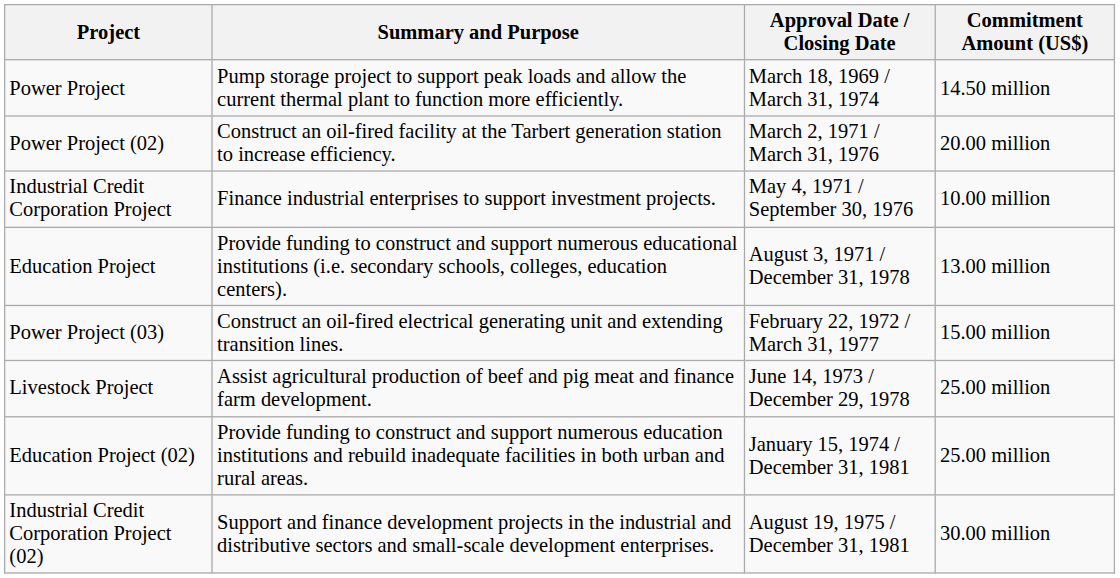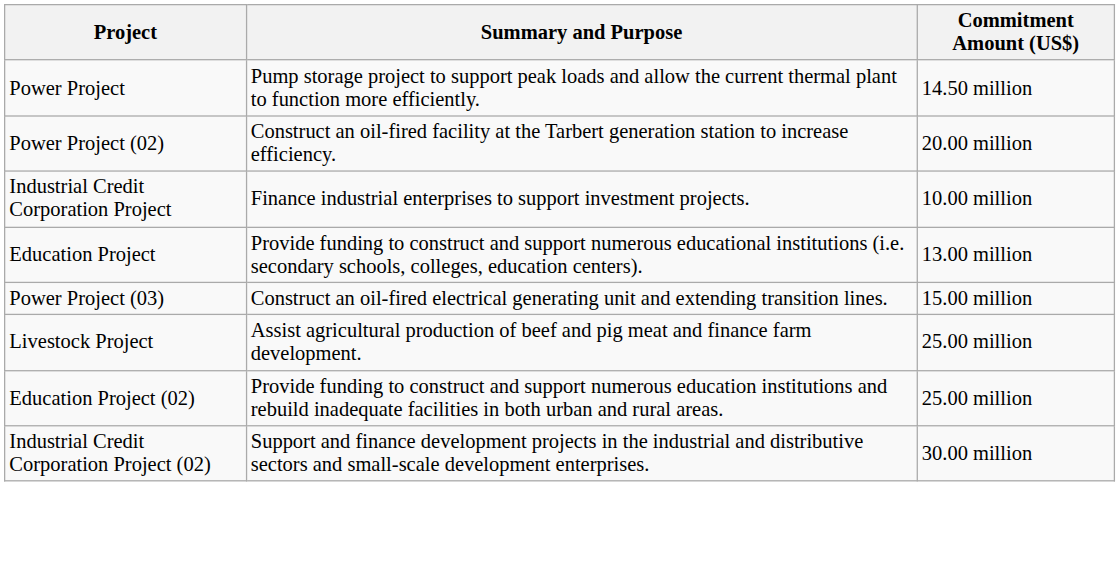- column: Approval Date / Closing Date | March 18, 1969 / March 31, 1974 | March 2, 1971 / March 31, 1976 | May 4, 1971 / September 30, 1976 | August 3, 1971 / December 31, 1978 | February 22, 1972 / March 31, 1977 | June 14, 1973 / December 29, 1978 | January 15, 1974 / December 31, 1981 | August 19, 1975 / December 31, 1981
